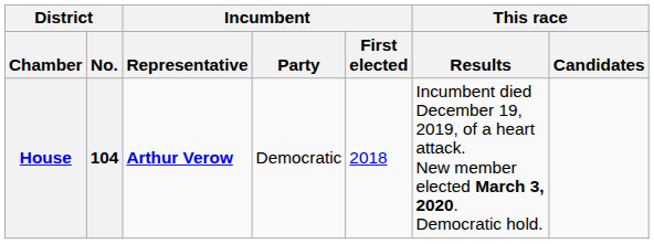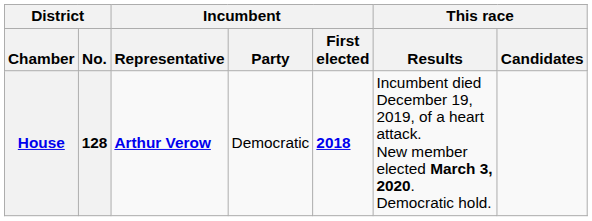House | District / No.: 104 -> 128
House | Incumbent / First elected: normal -> bold
